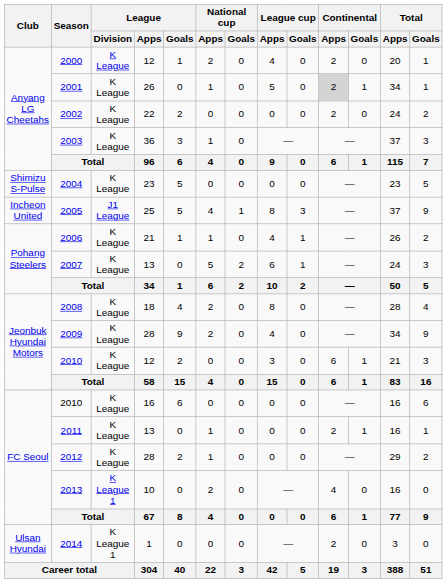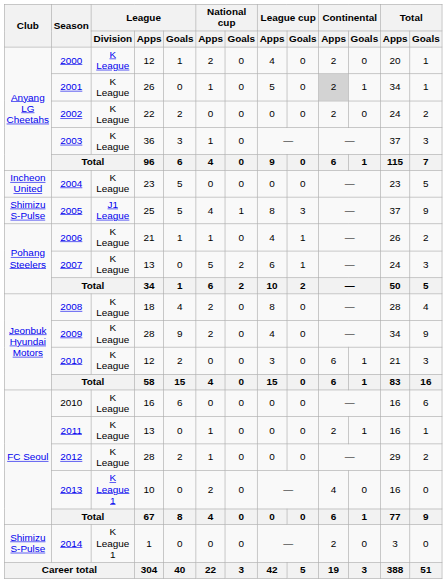2004 | Club: Shimizu S-Pulse -> Incheon United
2005 | Club: Incheon United -> Shimizu S-Pulse
2014 | Club: Ulsan Hyundai -> Shimizu S-Pulse
